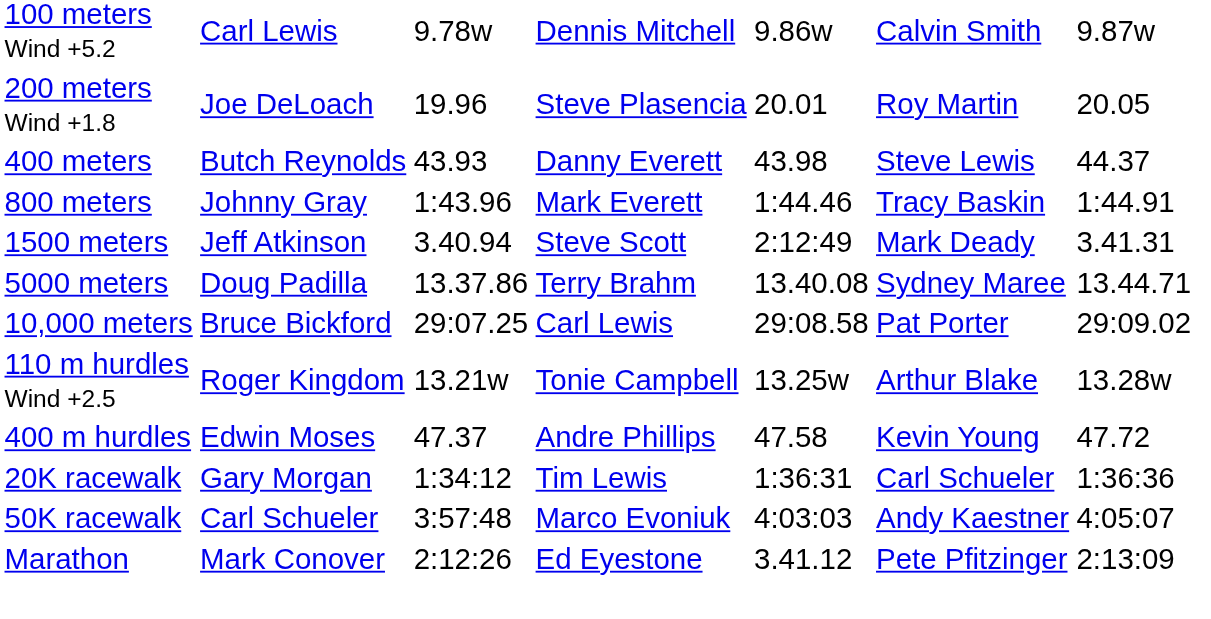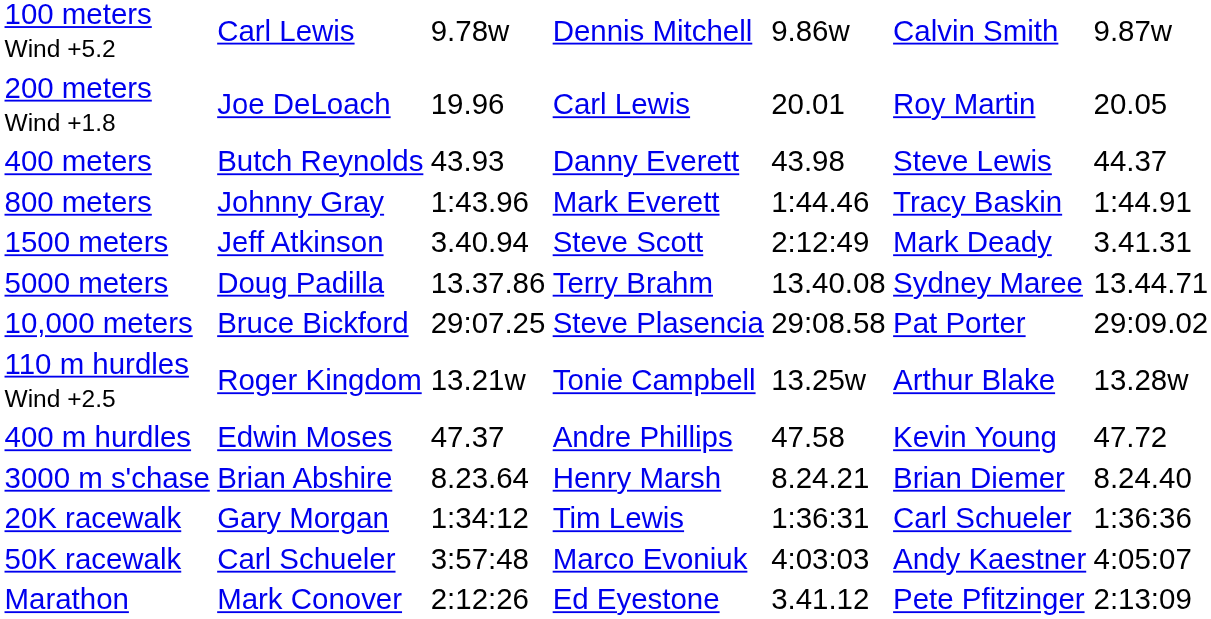200 meters Wind +1.8 | column 4: Steve Plasencia -> Carl Lewis
10,000 meters | column 4: Carl Lewis -> Steve Plasencia
+ row: 3000 m s'chase | Brian Abshire | 8.23.64 | Henry Marsh | 8.24.21 | Brian Diemer | 8.24.40
